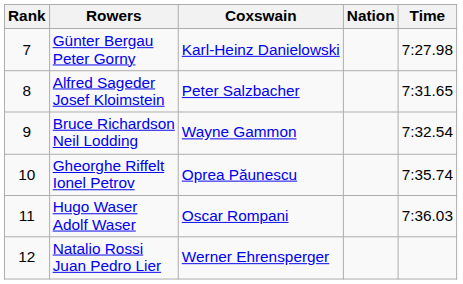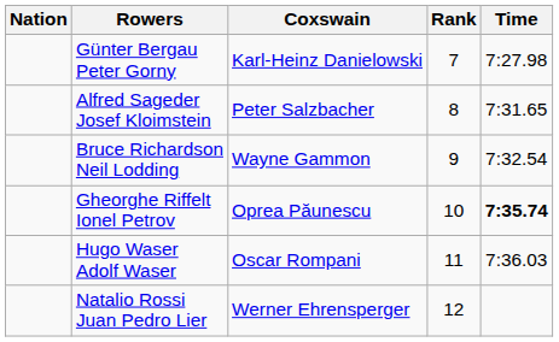columns swapped: Rank <-> Nation
Gheorghe Riffelt Ionel Petrov | Time: normal -> bold
